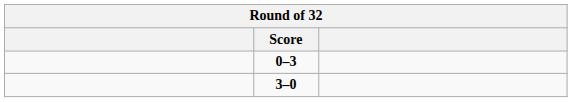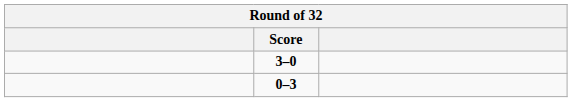rows swapped: 3–0 <-> 0–3
